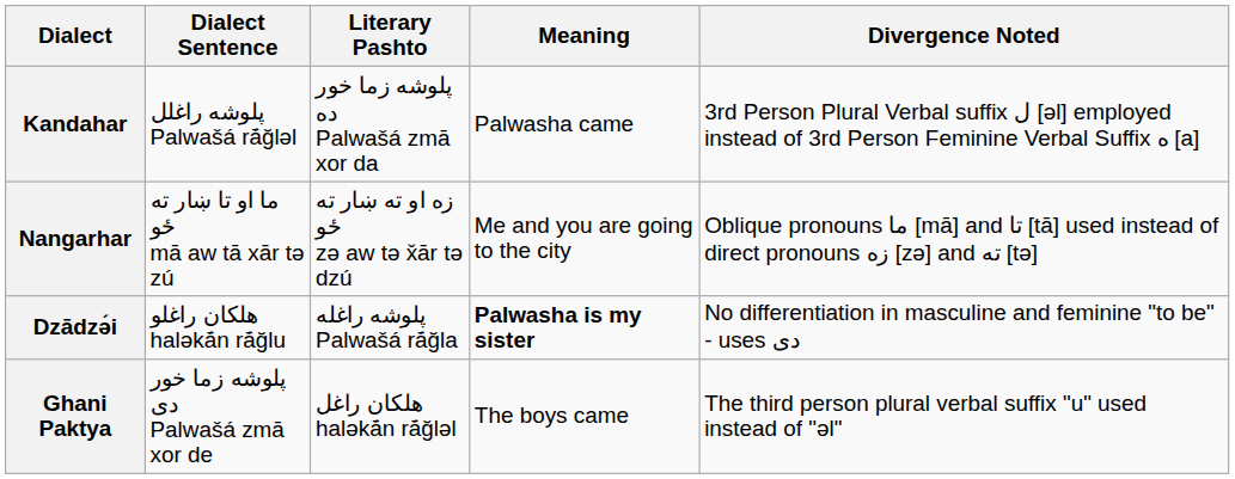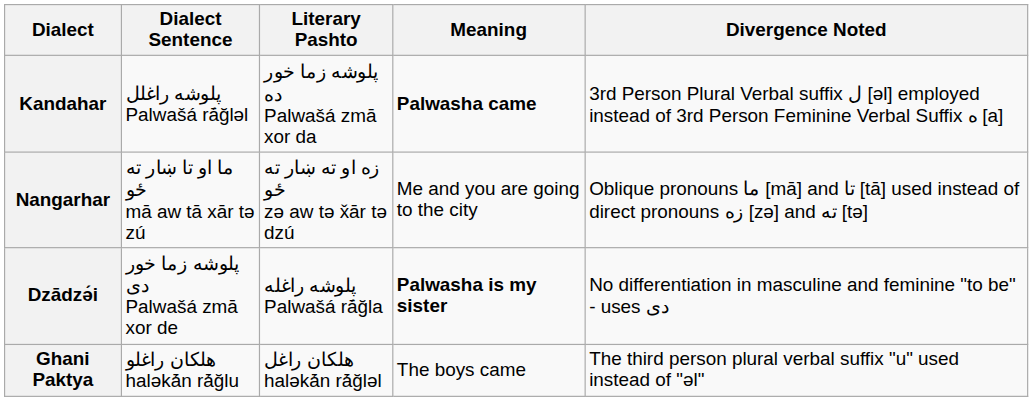Kandahar | Meaning: normal -> bold
Dzādzə́i | Dialect Sentence: هلکان راغلو haləkā́n rā́ğlu -> پلوشه زما خور دی Palwašá zmā xor de
Ghani Paktya | Dialect Sentence: پلوشه زما خور دی Palwašá zmā xor de -> هلکان راغلو haləkā́n rā́ğlu
